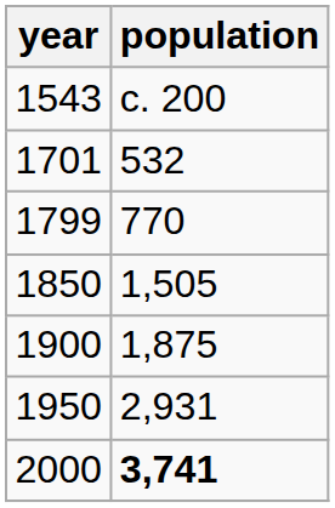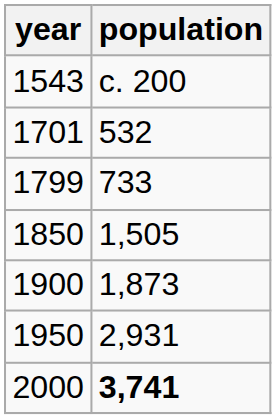1799 | population: 770 -> 733
1900 | population: 1,875 -> 1,873
